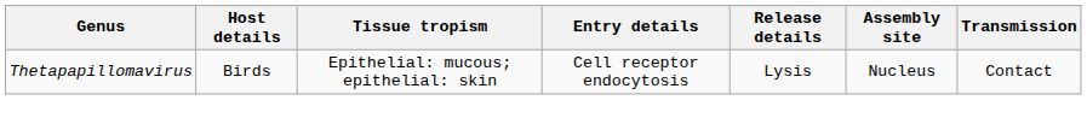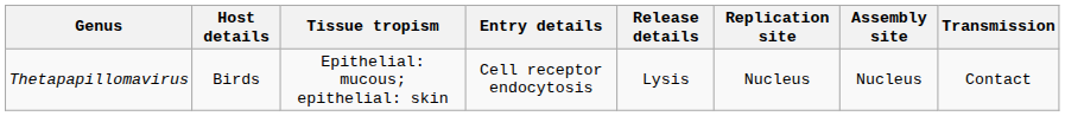+ column: Replication site | Nucleus
